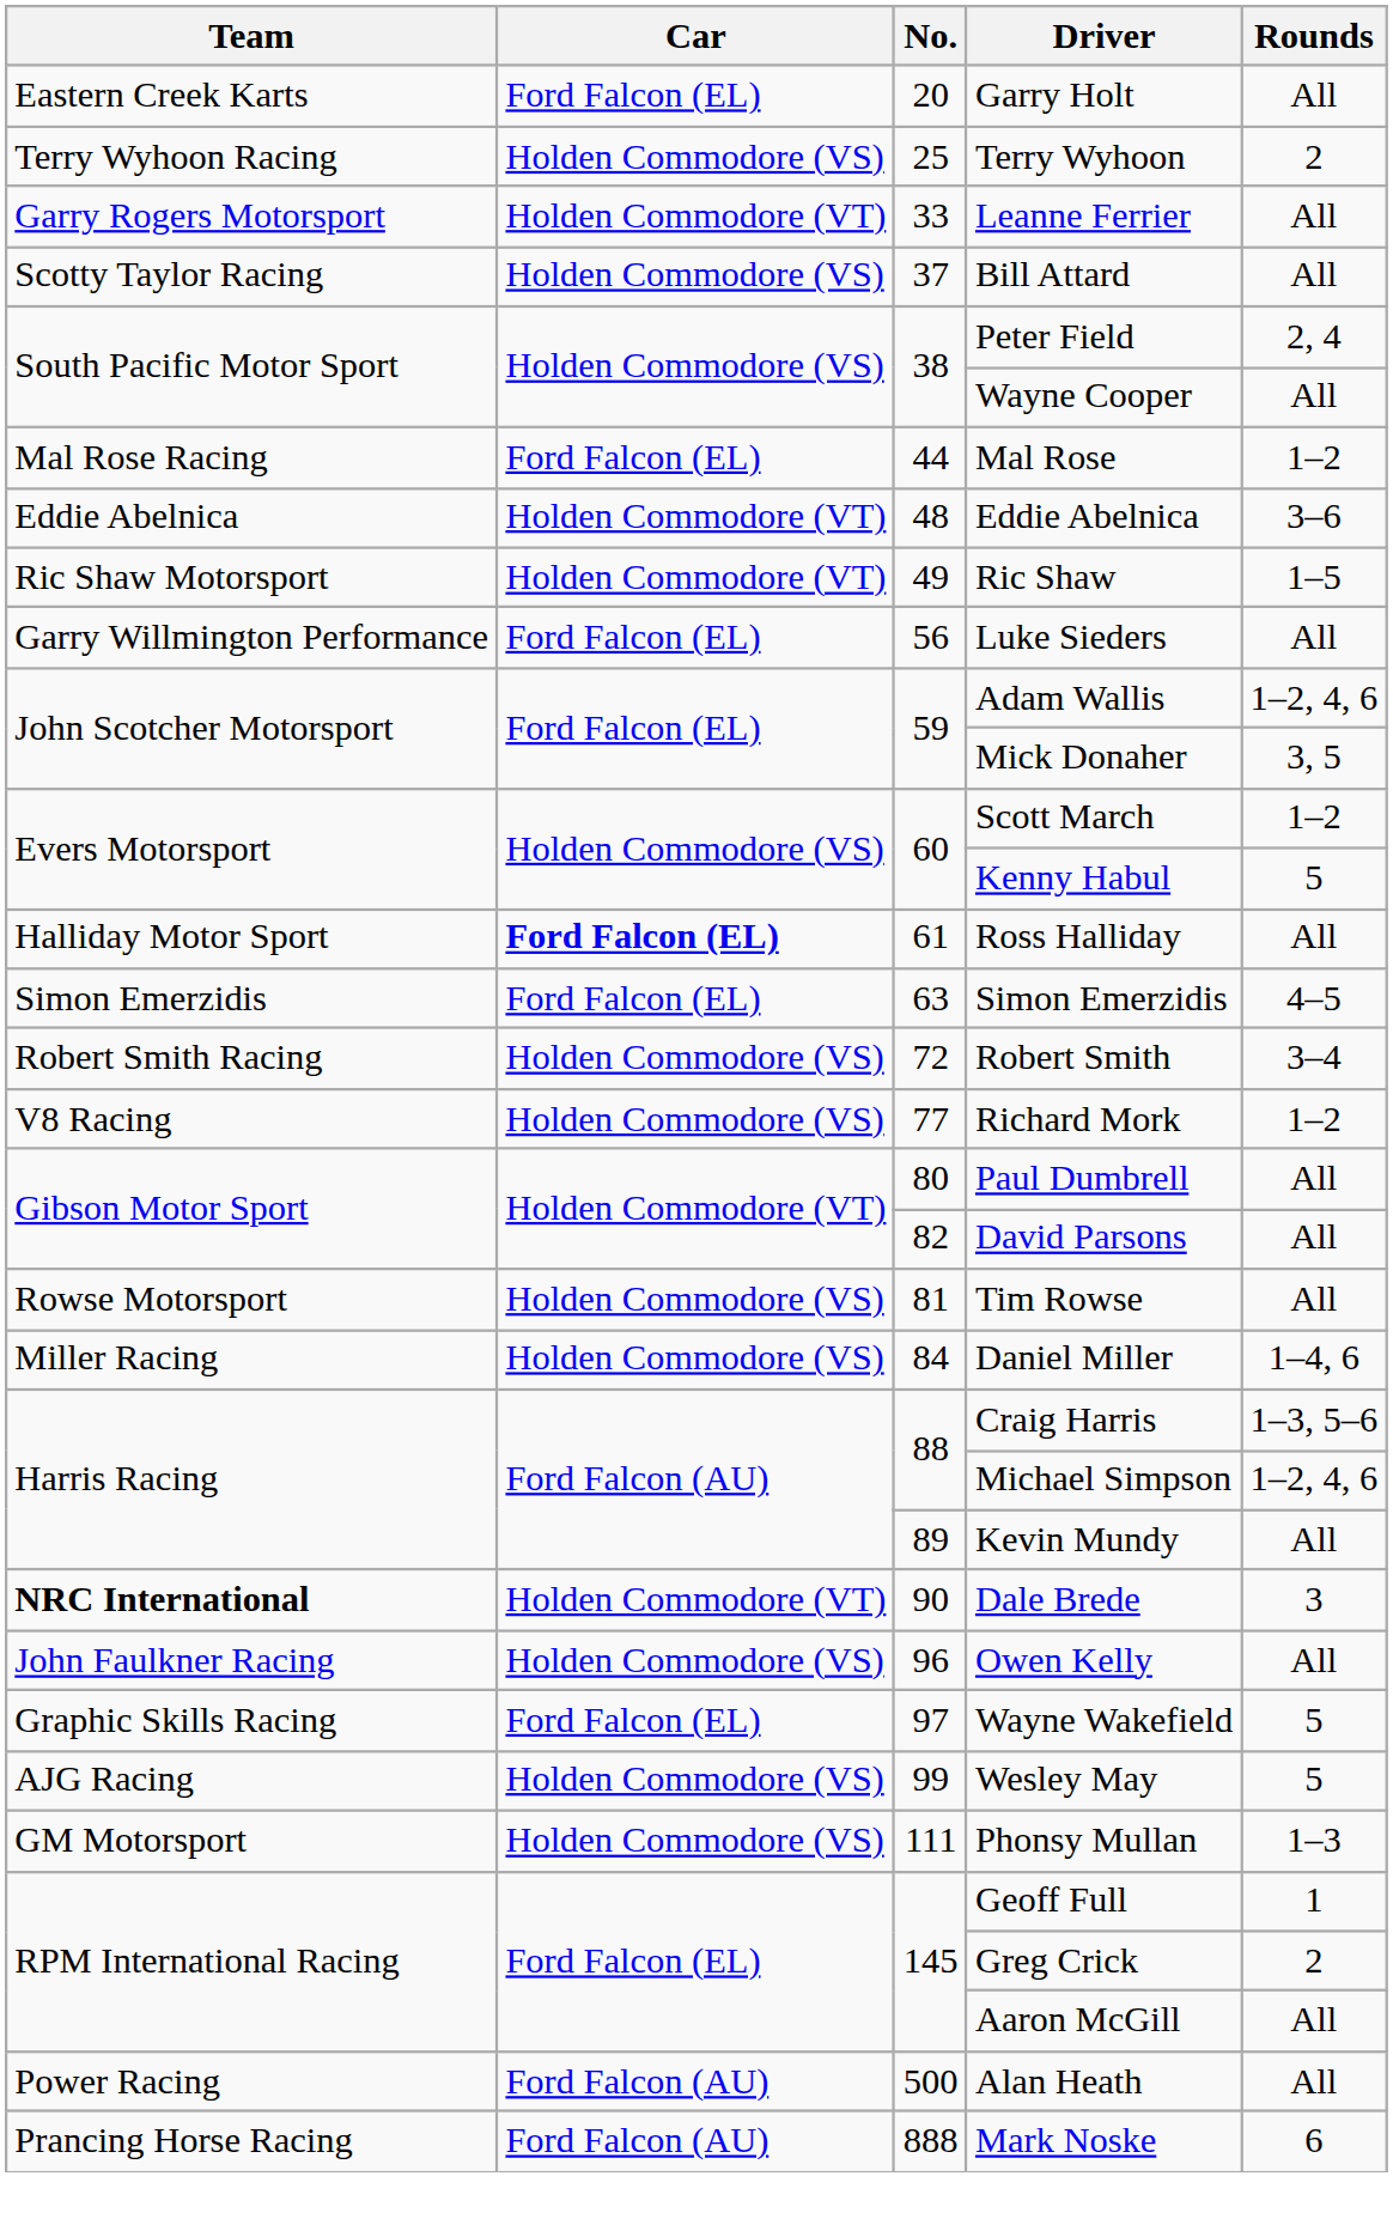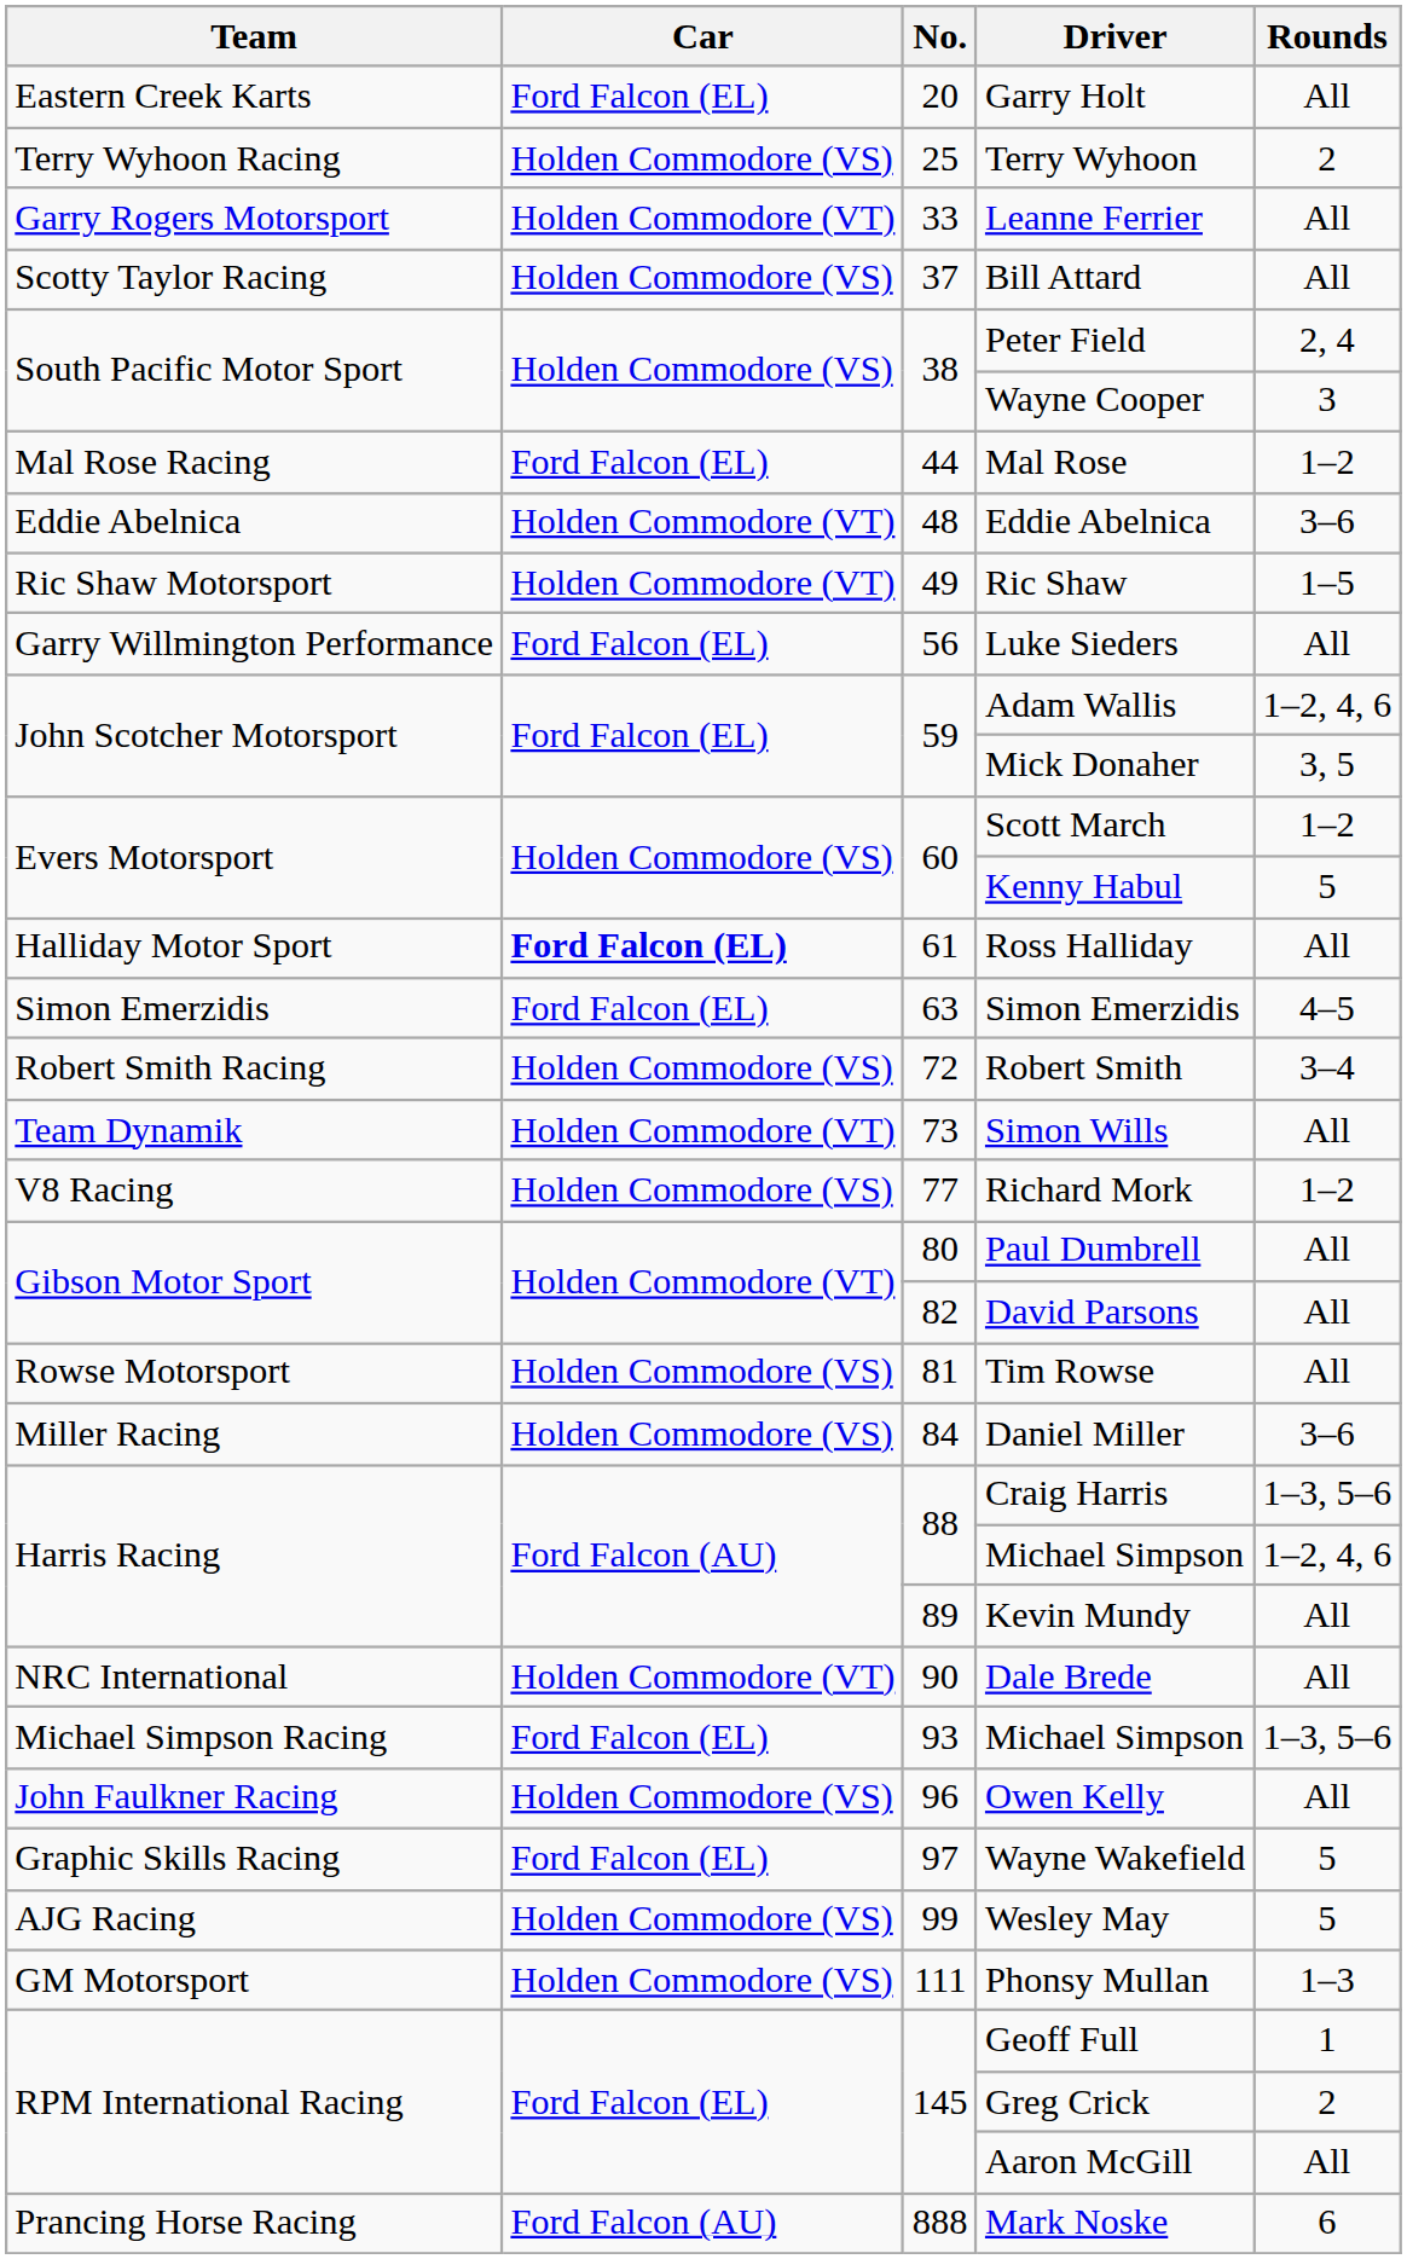Wayne Cooper | Rounds: All -> 3
+ row: Team Dynamik | Holden Commodore (VT) | 73 | Simon Wills | All
Daniel Miller | Rounds: 1–4, 6 -> 3–6
Dale Brede | Team: bold -> normal
Dale Brede | Rounds: 3 -> All
+ row: Michael Simpson Racing | Ford Falcon (EL) | 93 | Michael Simpson | 1–3, 5–6
- row: Power Racing | Ford Falcon (AU) | 500 | Alan Heath | All
